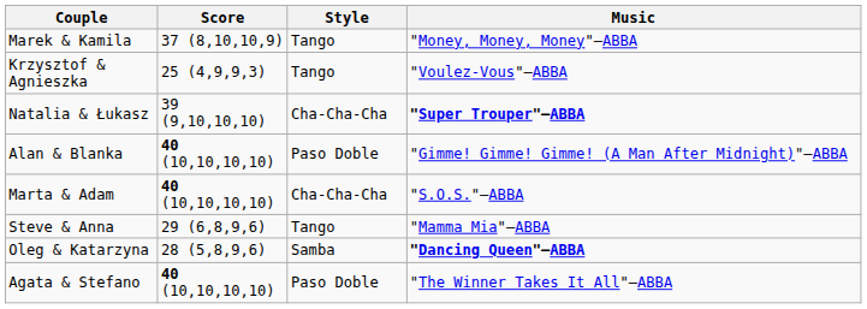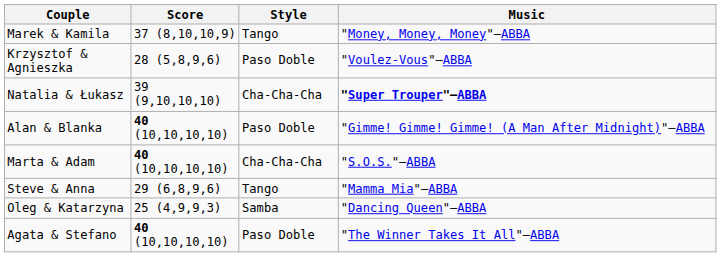Krzysztof & Agnieszka | Score: 25 (4,9,9,3) -> 28 (5,8,9,6)
Krzysztof & Agnieszka | Style: Tango -> Paso Doble
Oleg & Katarzyna | Score: 28 (5,8,9,6) -> 25 (4,9,9,3)
Oleg & Katarzyna | Music: bold -> normal
